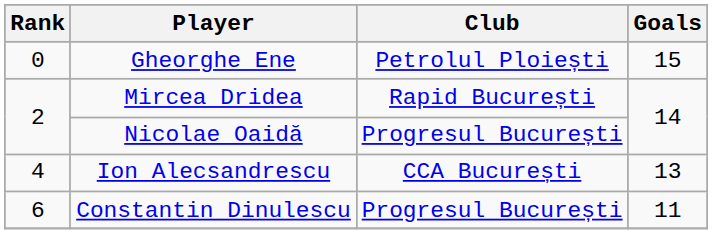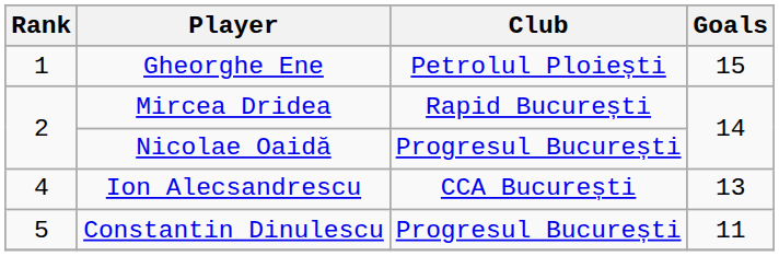Gheorghe Ene | Rank: 0 -> 1
Constantin Dinulescu | Rank: 6 -> 5
